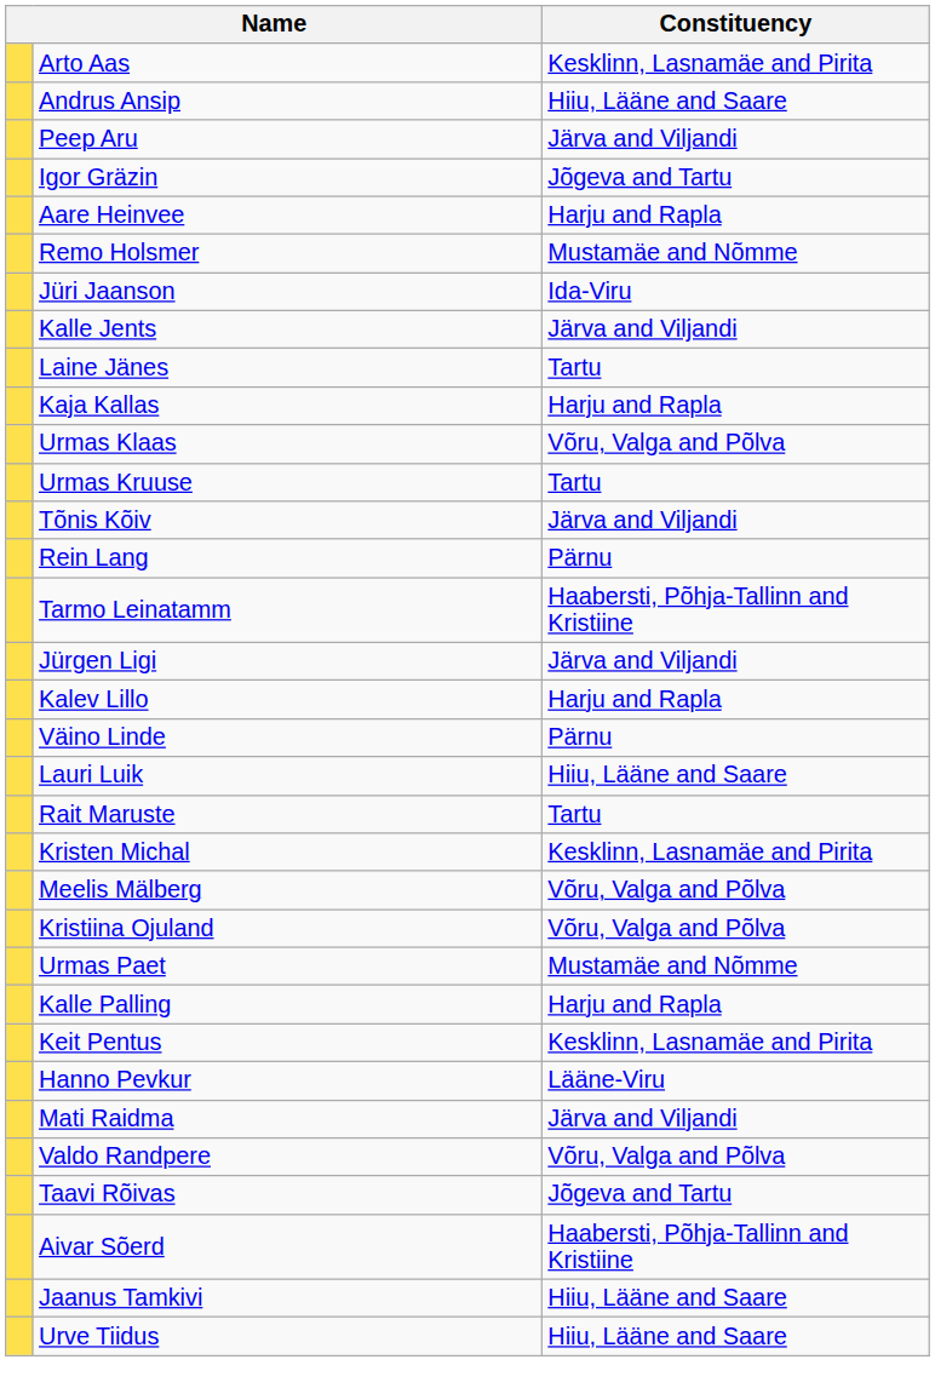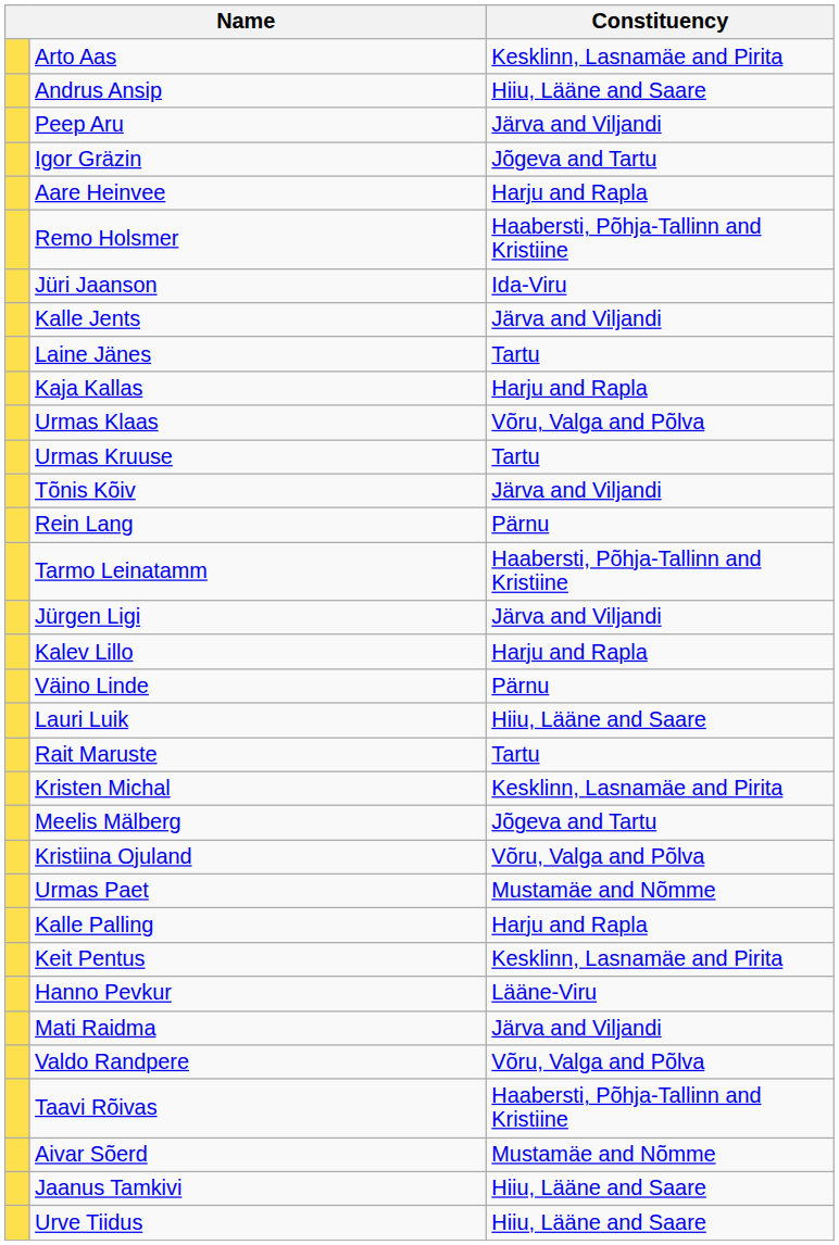Remo Holsmer | Constituency: Mustamäe and Nõmme -> Haabersti, Põhja-Tallinn and Kristiine
Meelis Mälberg | Constituency: Võru, Valga and Põlva -> Jõgeva and Tartu
Taavi Rõivas | Constituency: Jõgeva and Tartu -> Haabersti, Põhja-Tallinn and Kristiine
Aivar Sõerd | Constituency: Haabersti, Põhja-Tallinn and Kristiine -> Mustamäe and Nõmme
